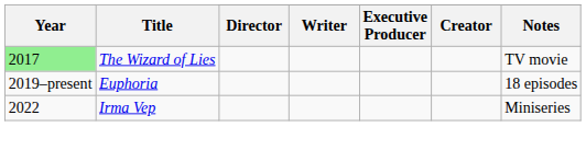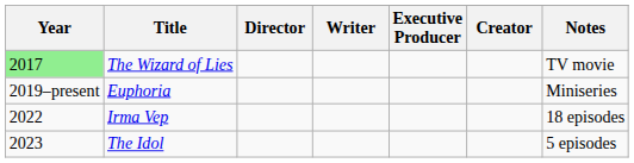Euphoria | Notes: 18 episodes -> Miniseries
Irma Vep | Notes: Miniseries -> 18 episodes
+ row: 2023 | The Idol | 5 episodes
